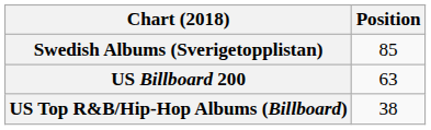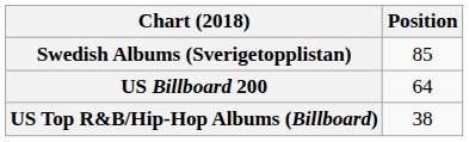US Billboard 200 | Position: 63 -> 64
